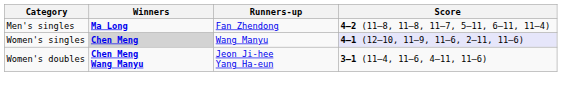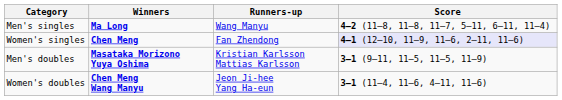Men's singles | Runners-up: Fan Zhendong -> Wang Manyu
Women's singles | Winners: lightgrey background -> no background
Women's singles | Runners-up: Wang Manyu -> Fan Zhendong
+ row: Men's doubles | Masataka Morizono Yuya Oshima | Kristian Karlsson Mattias Karlsson | 3–1 (9–11, 11–5, 11–5, 11–9)
